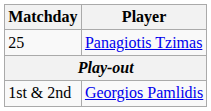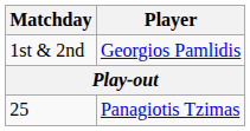rows swapped: 25 <-> 1st & 2nd
